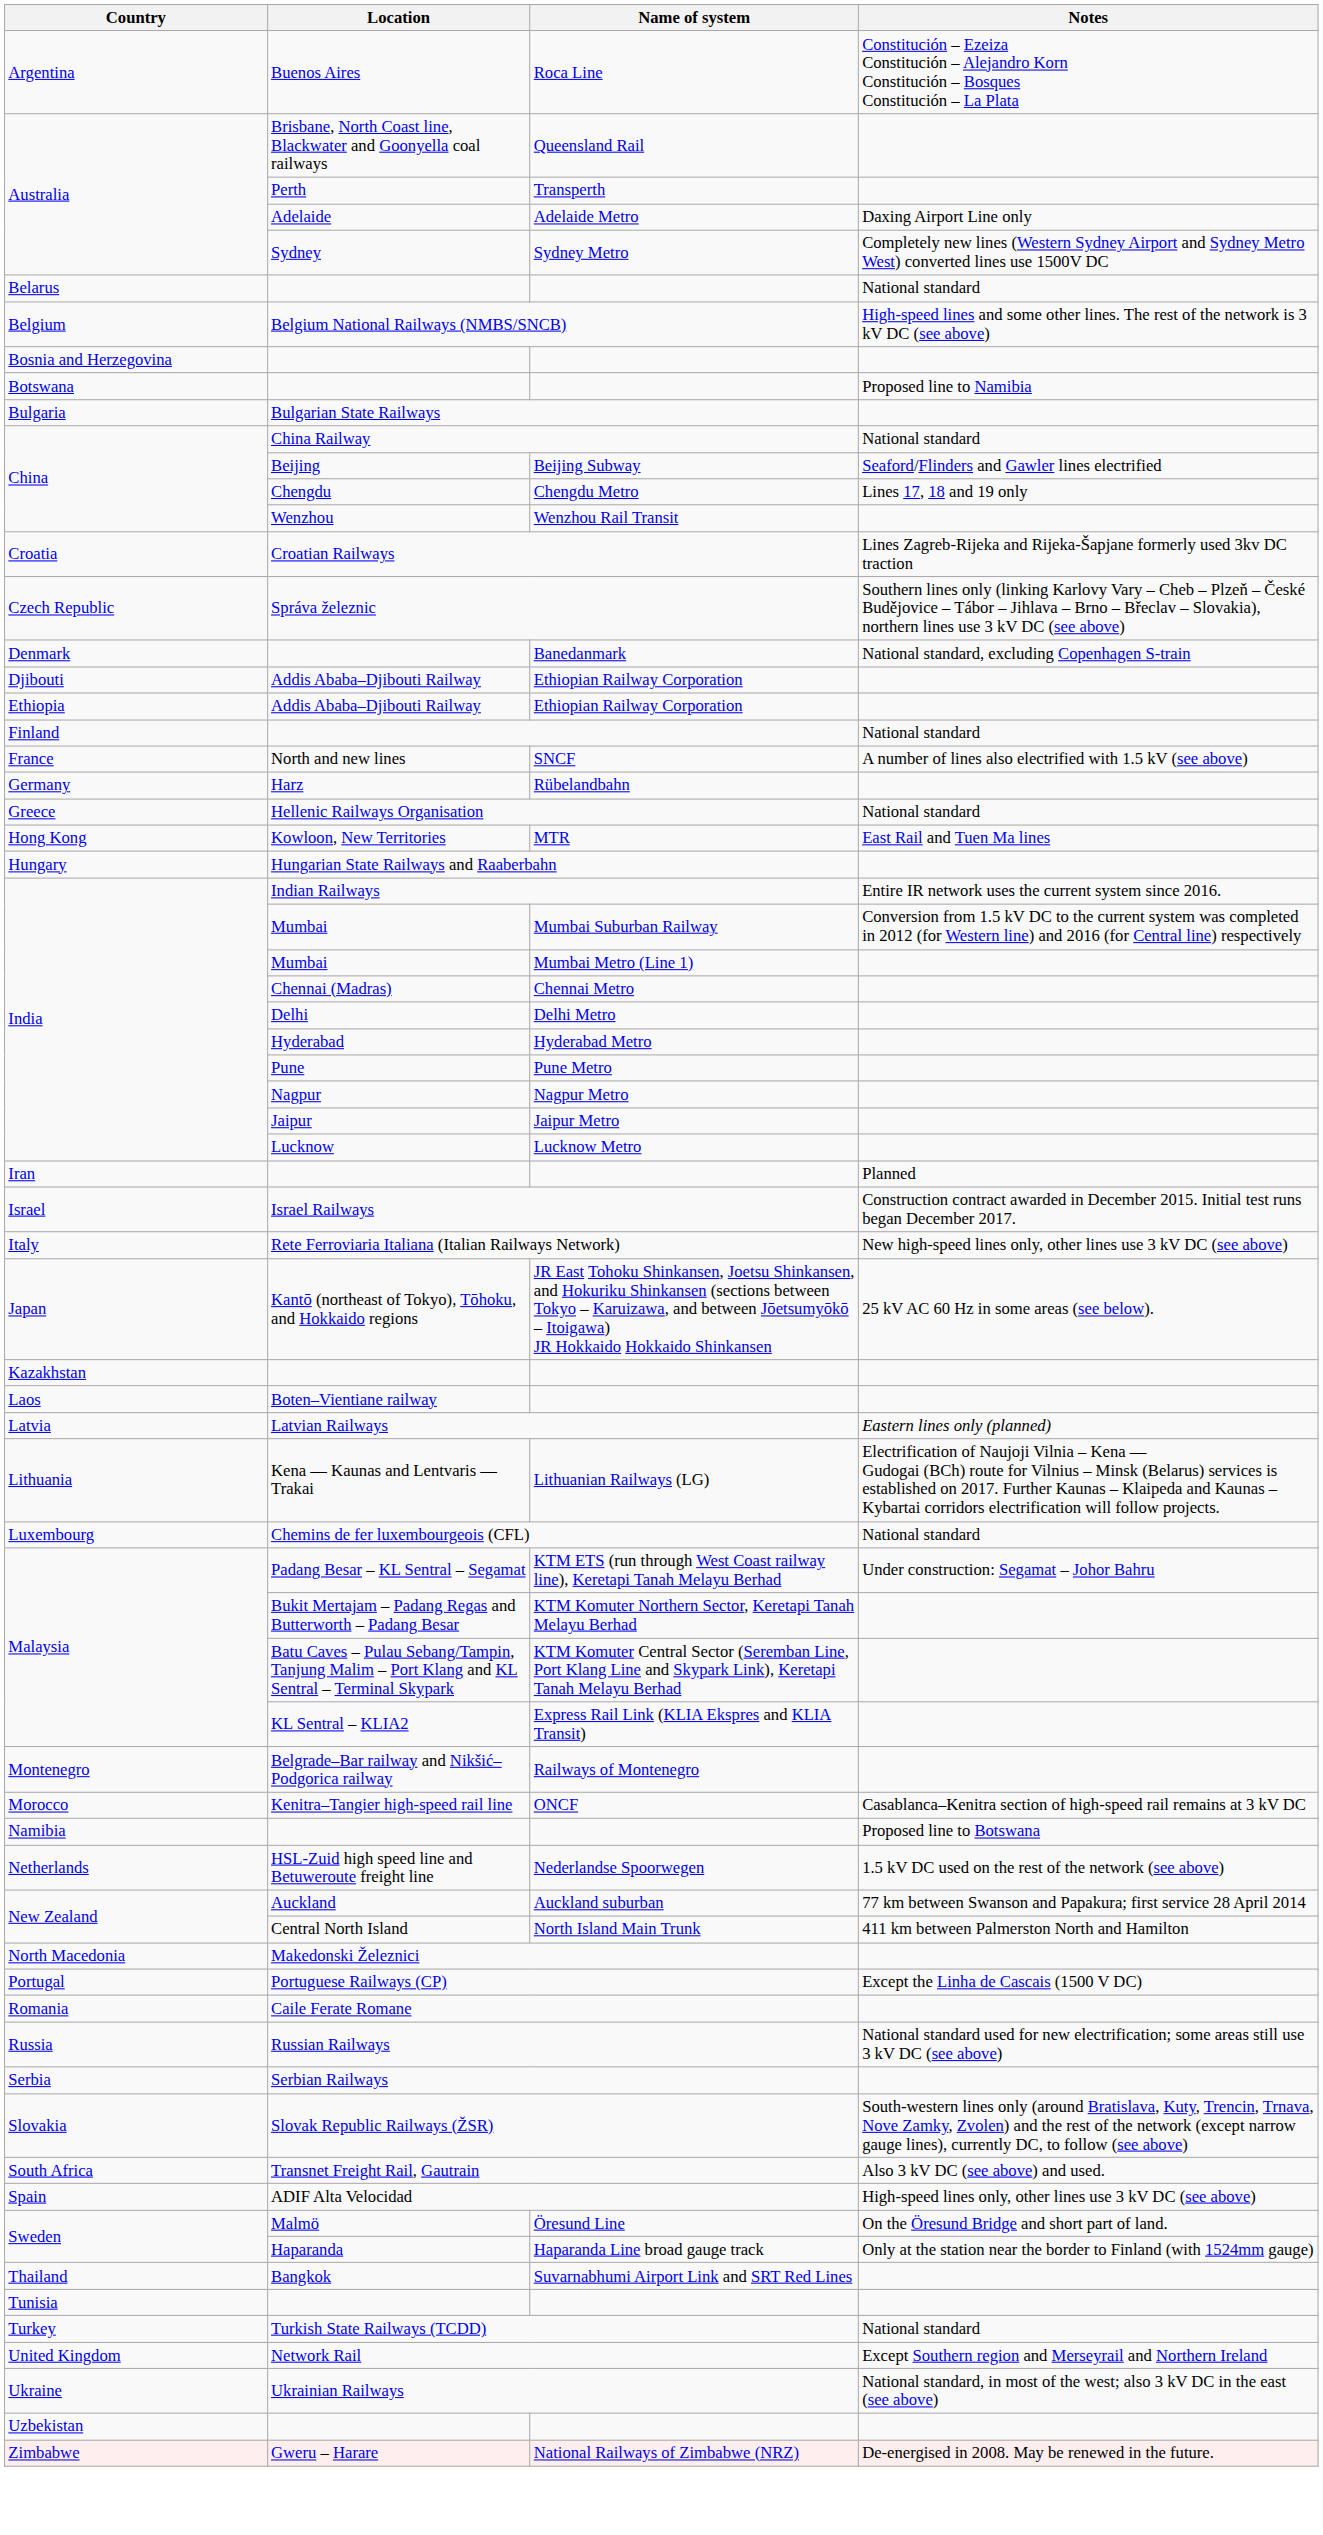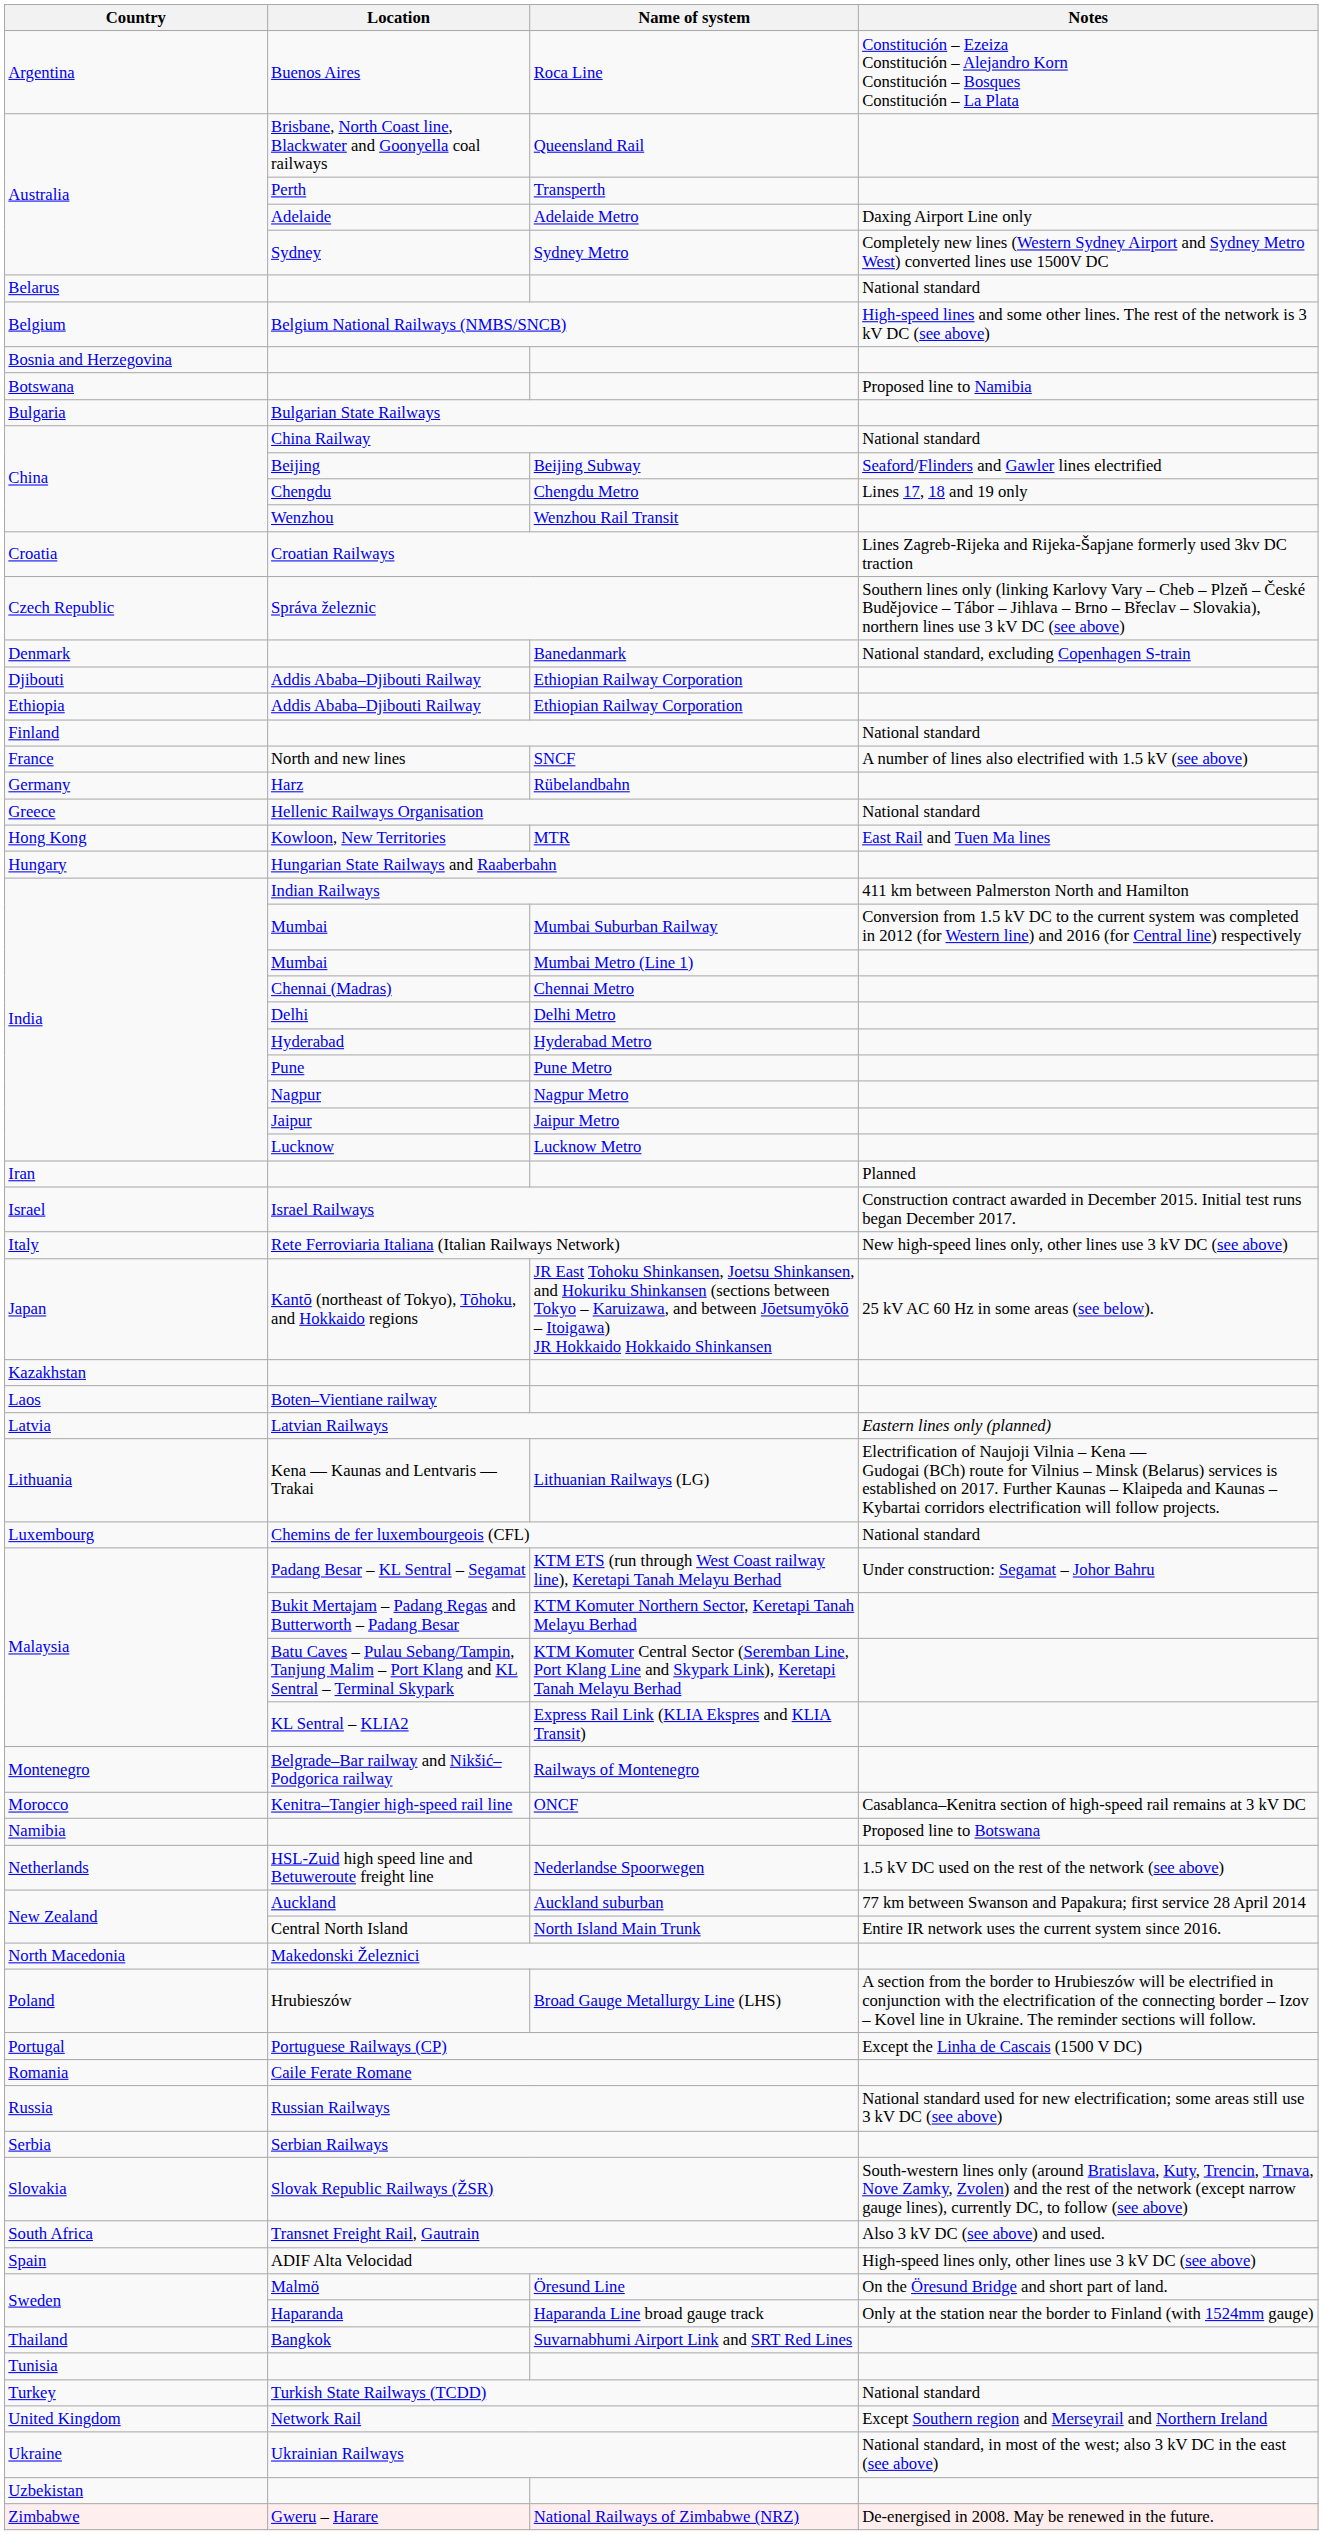Indian Railways | Notes: Entire IR network uses the current system since 2016. -> 411 km between Palmerston North and Hamilton
North Island Main Trunk | Notes: 411 km between Palmerston North and Hamilton -> Entire IR network uses the current system since 2016.
+ row: Poland | Hrubieszów | Broad Gauge Metallurgy Line (LHS) | A section from the border to Hrubieszów will be electrified in conjunction with the electrification of the connecting border – Izov – Kovel line in Ukraine. The reminder sections will follow.
